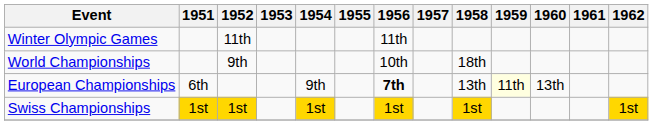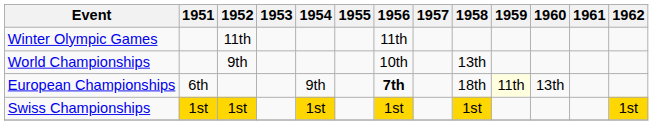World Championships | 1958: 18th -> 13th
European Championships | 1958: 13th -> 18th
